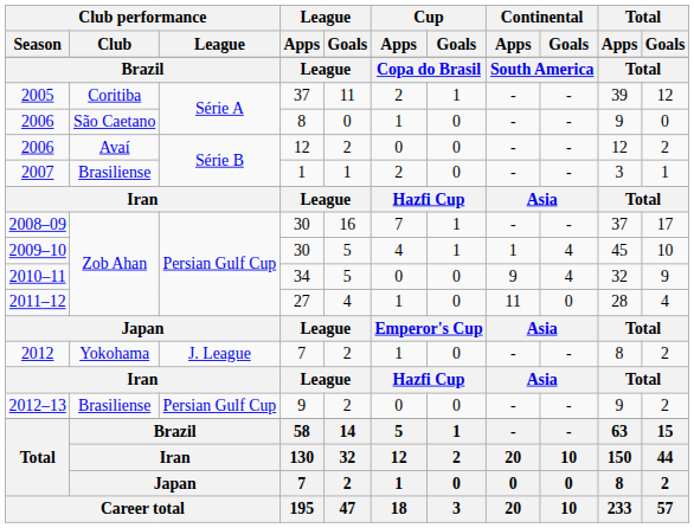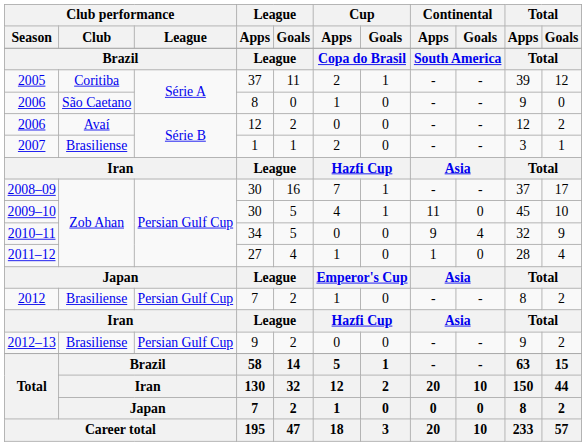2009–10 | Continental / Apps: 1 -> 11
2009–10 | Continental / Goals: 4 -> 0
2011–12 | Continental / Apps: 11 -> 1
2012 | Club performance / Club: Yokohama -> Brasiliense
2012 | Club performance / League: J. League -> Persian Gulf Cup
